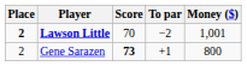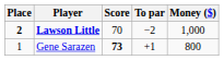Lawson Little | Money ($): 1,001 -> 1,000
Gene Sarazen | Place: 2 -> 1
